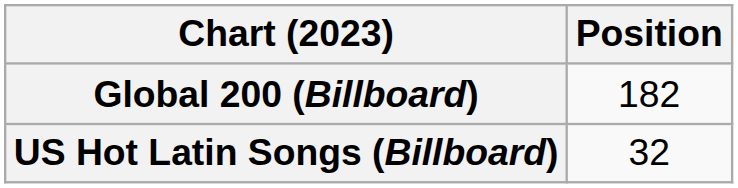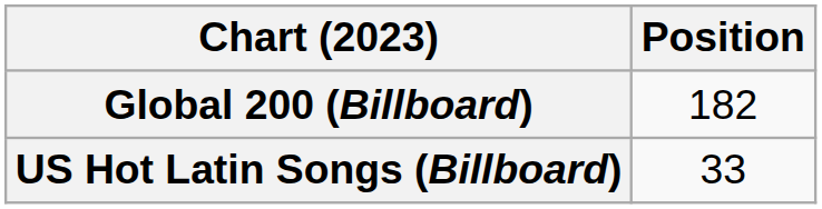US Hot Latin Songs (Billboard) | Position: 32 -> 33
